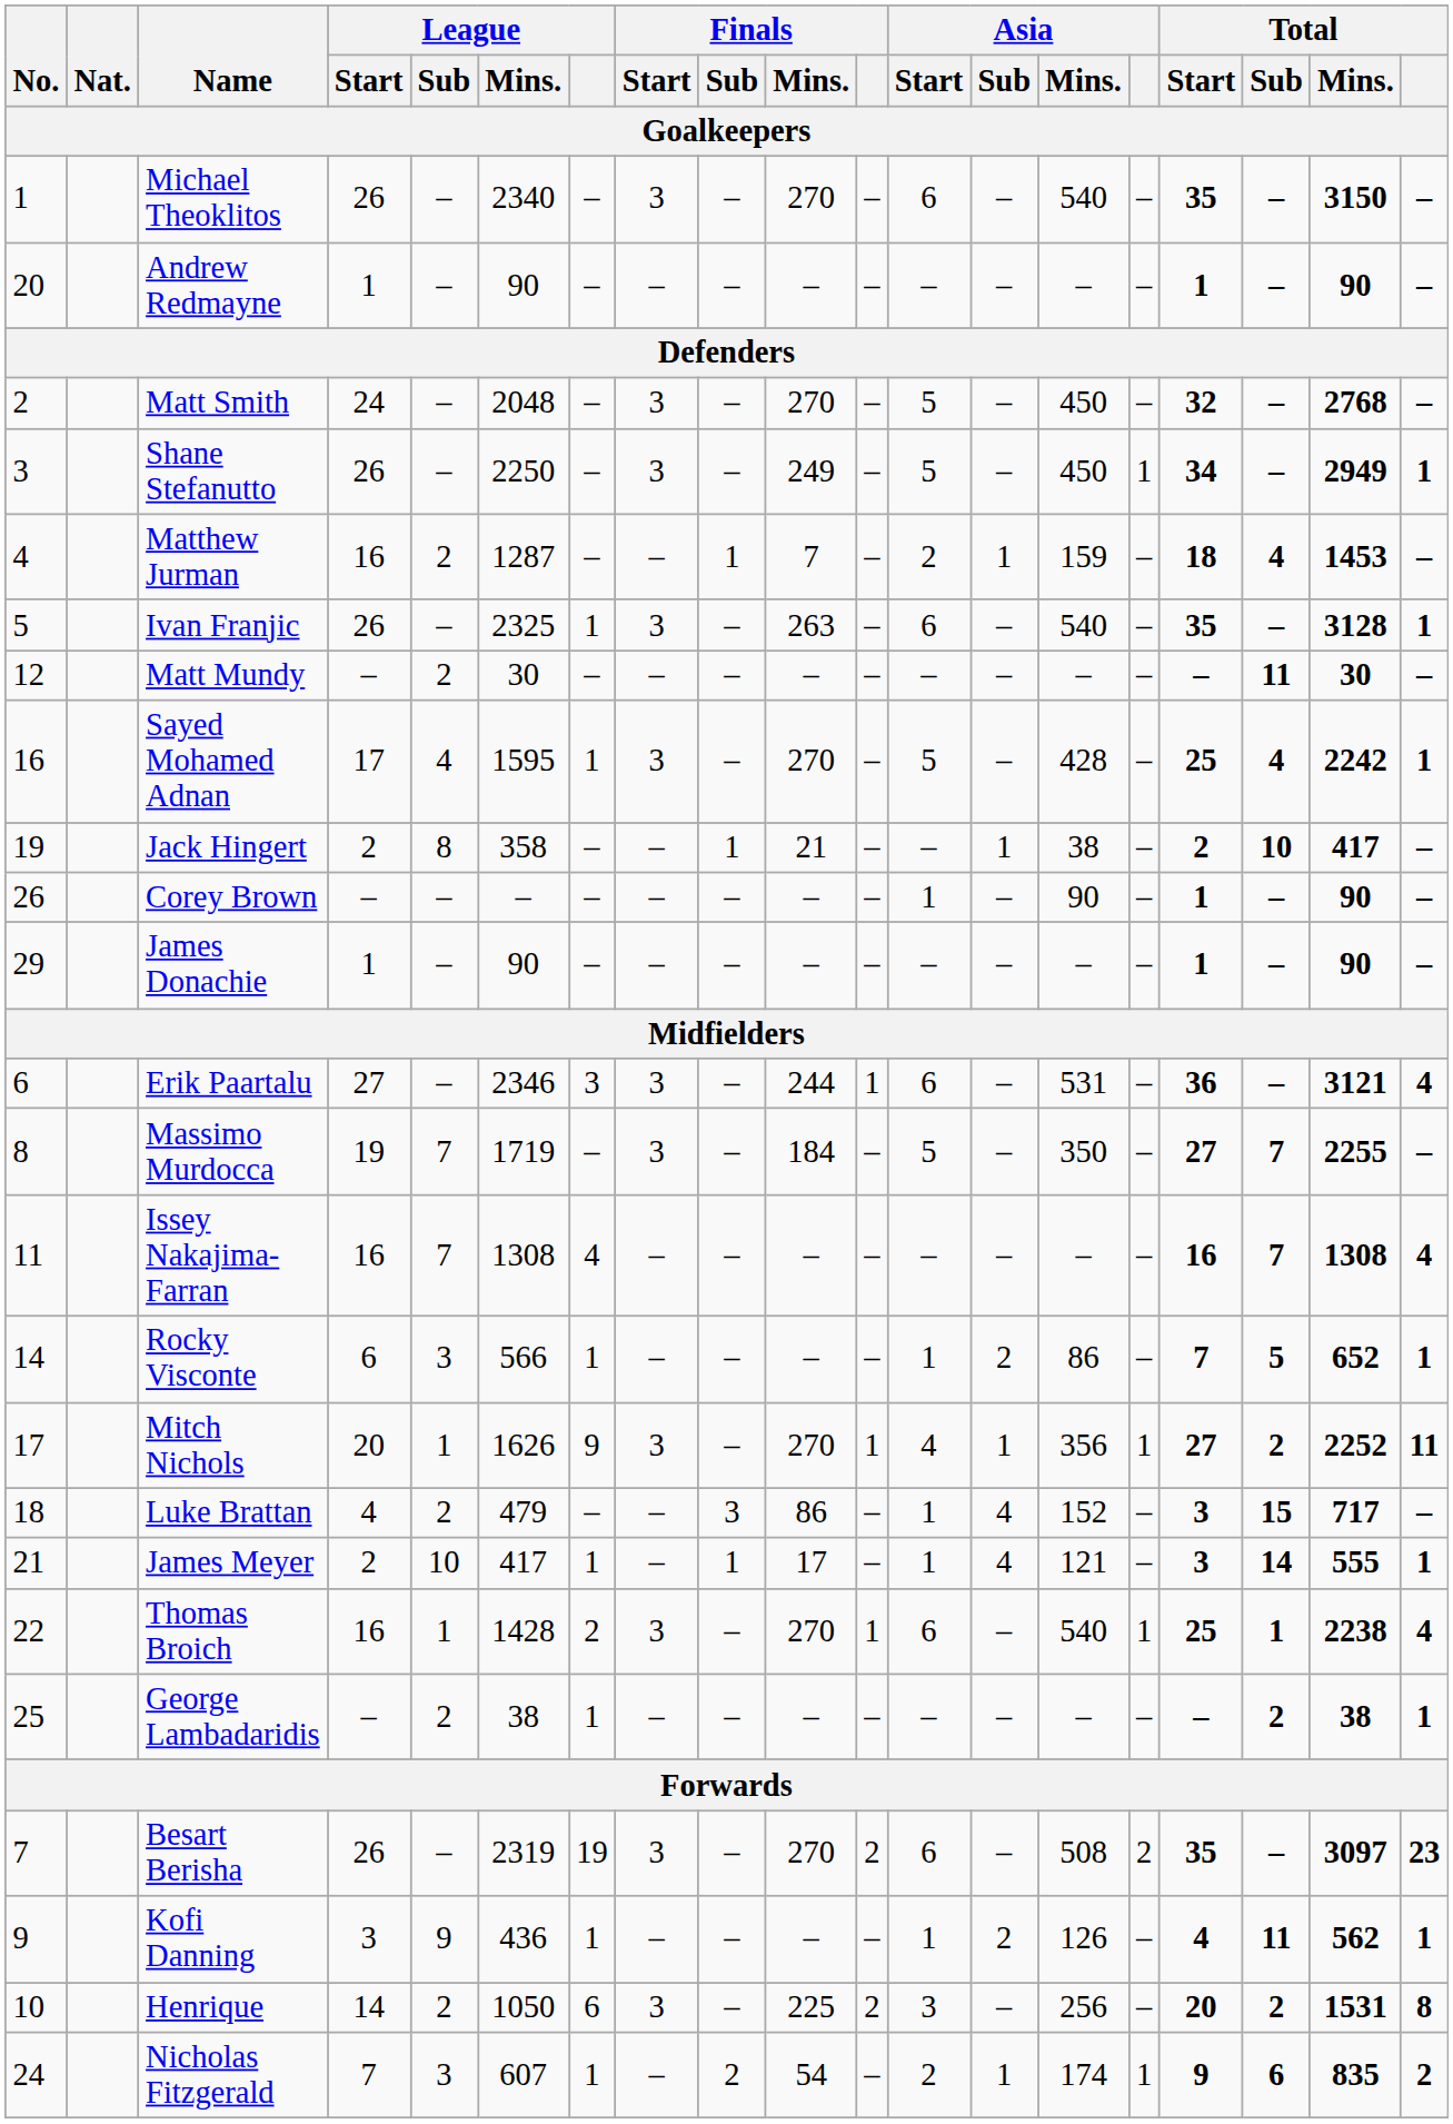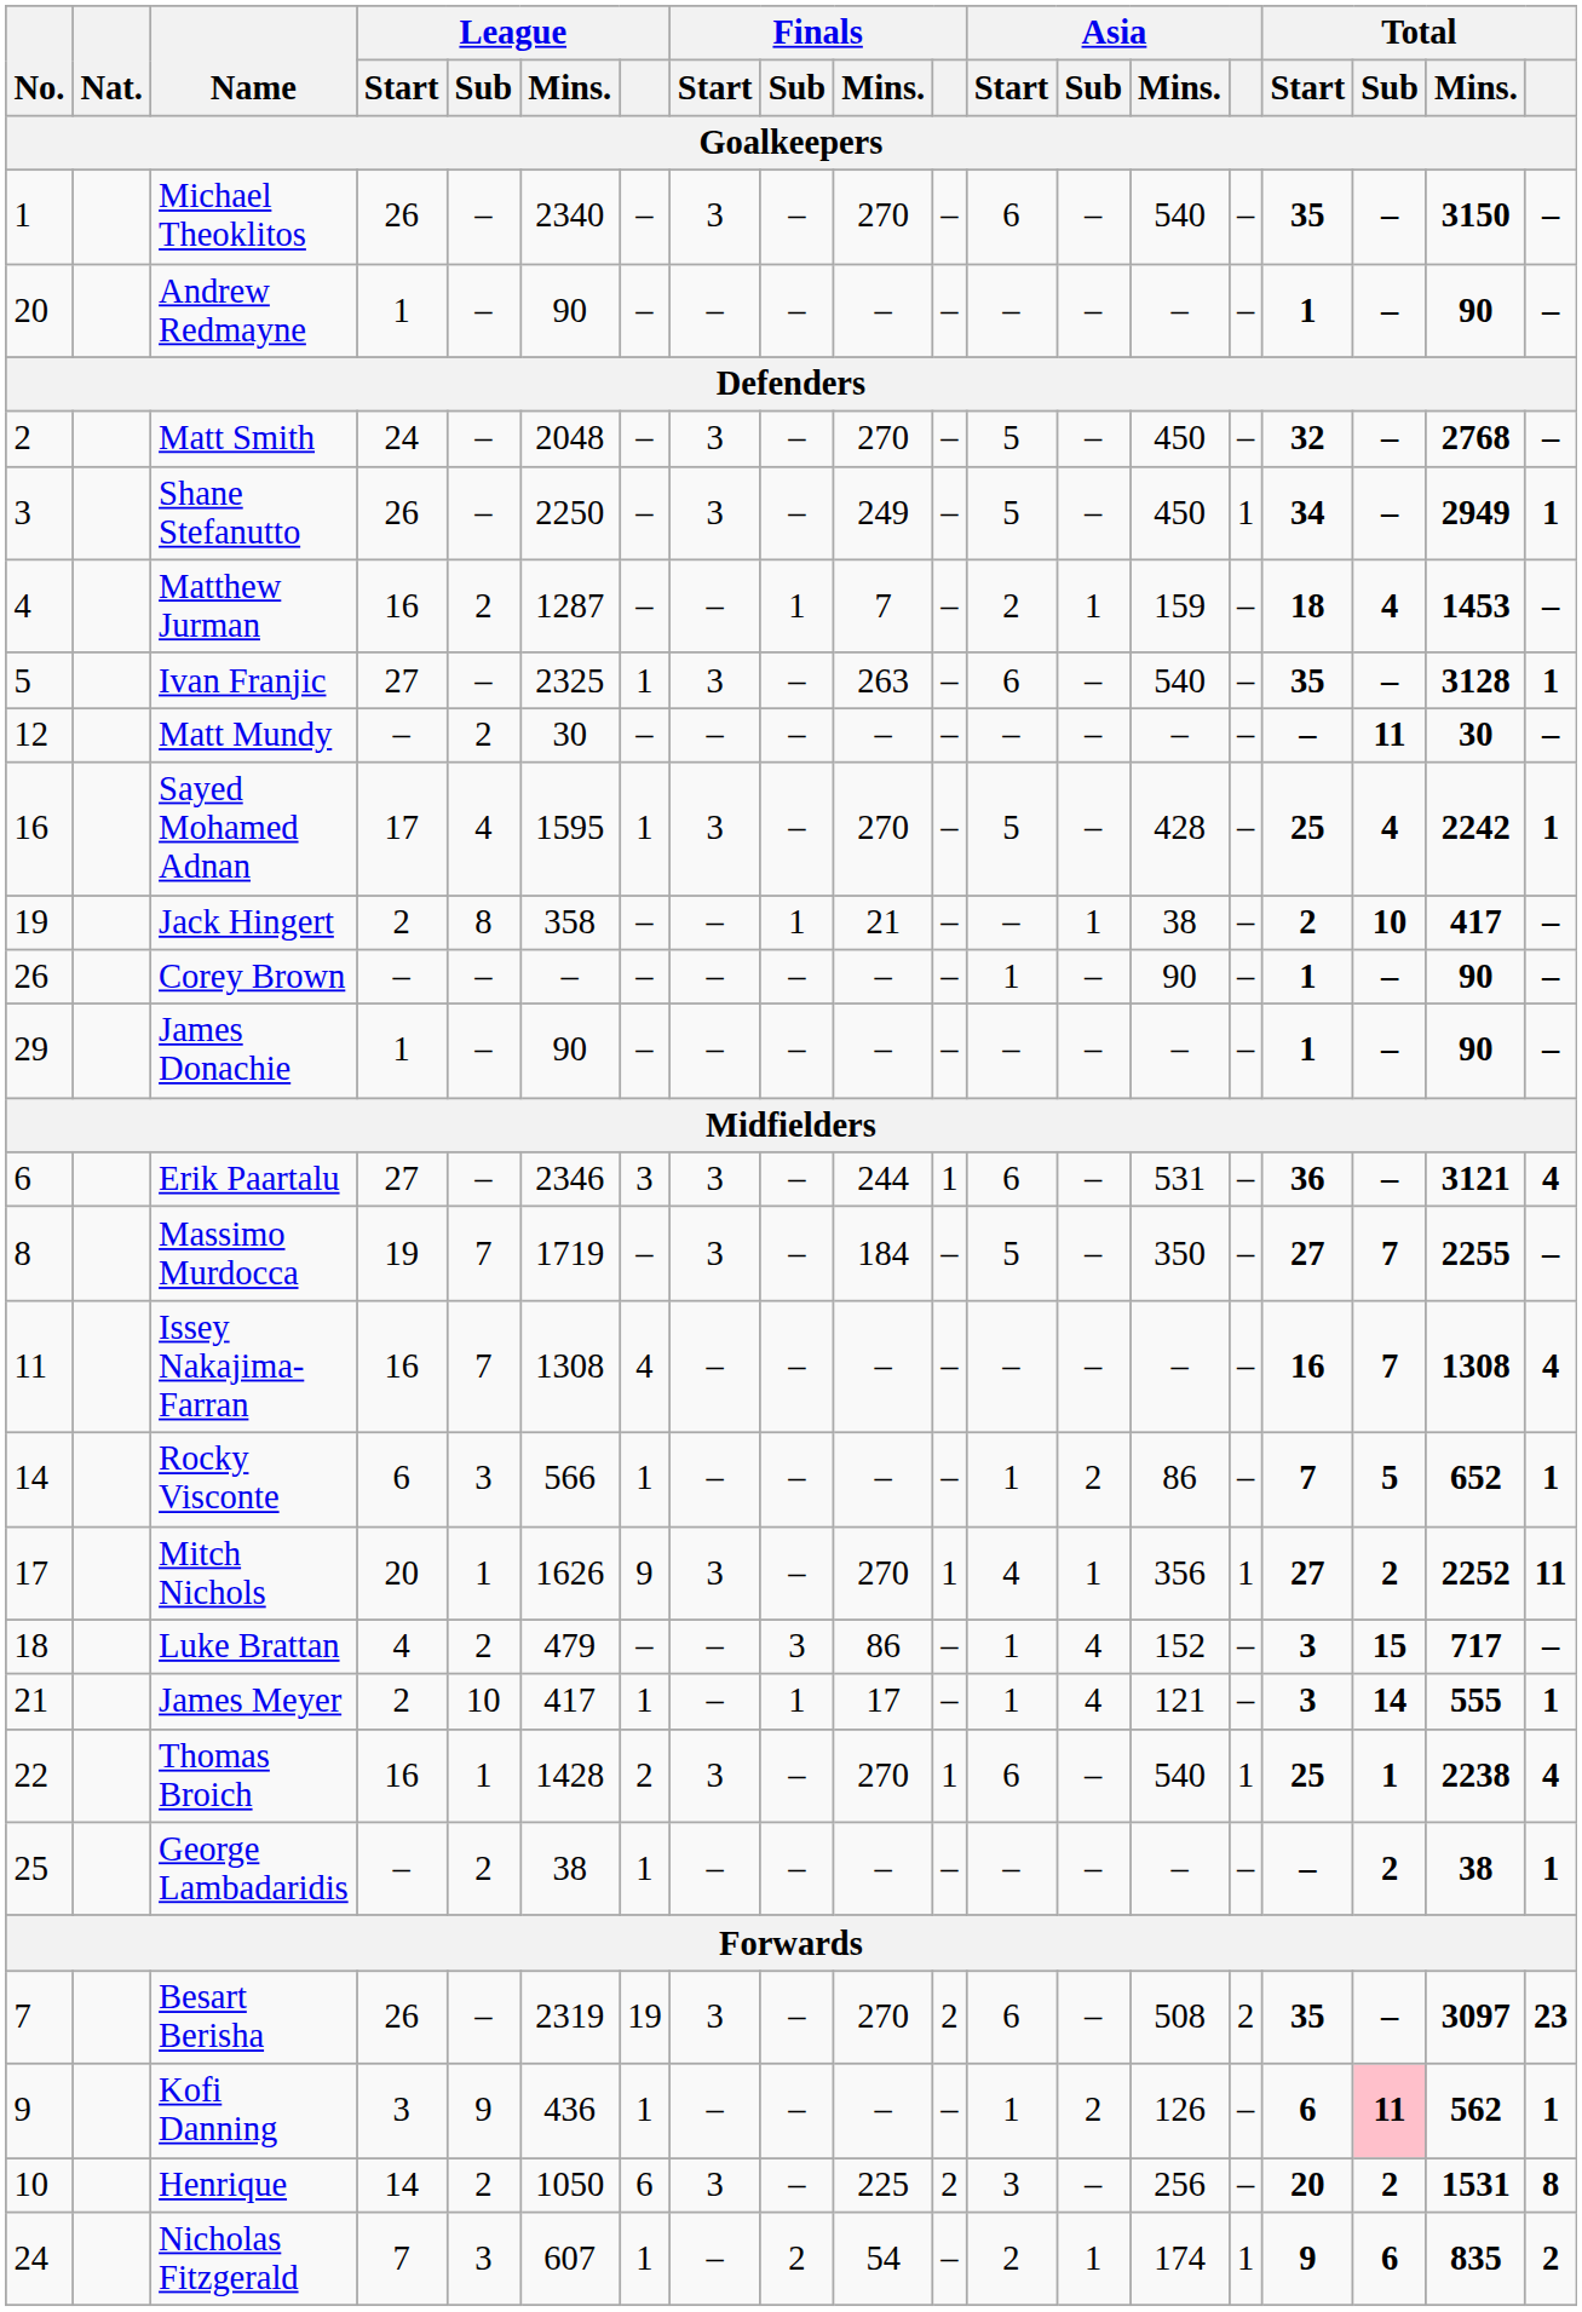Ivan Franjic | League / Start: 26 -> 27
Kofi Danning | Total / Start: 4 -> 6
Kofi Danning | Total / Sub: no background -> pink background
